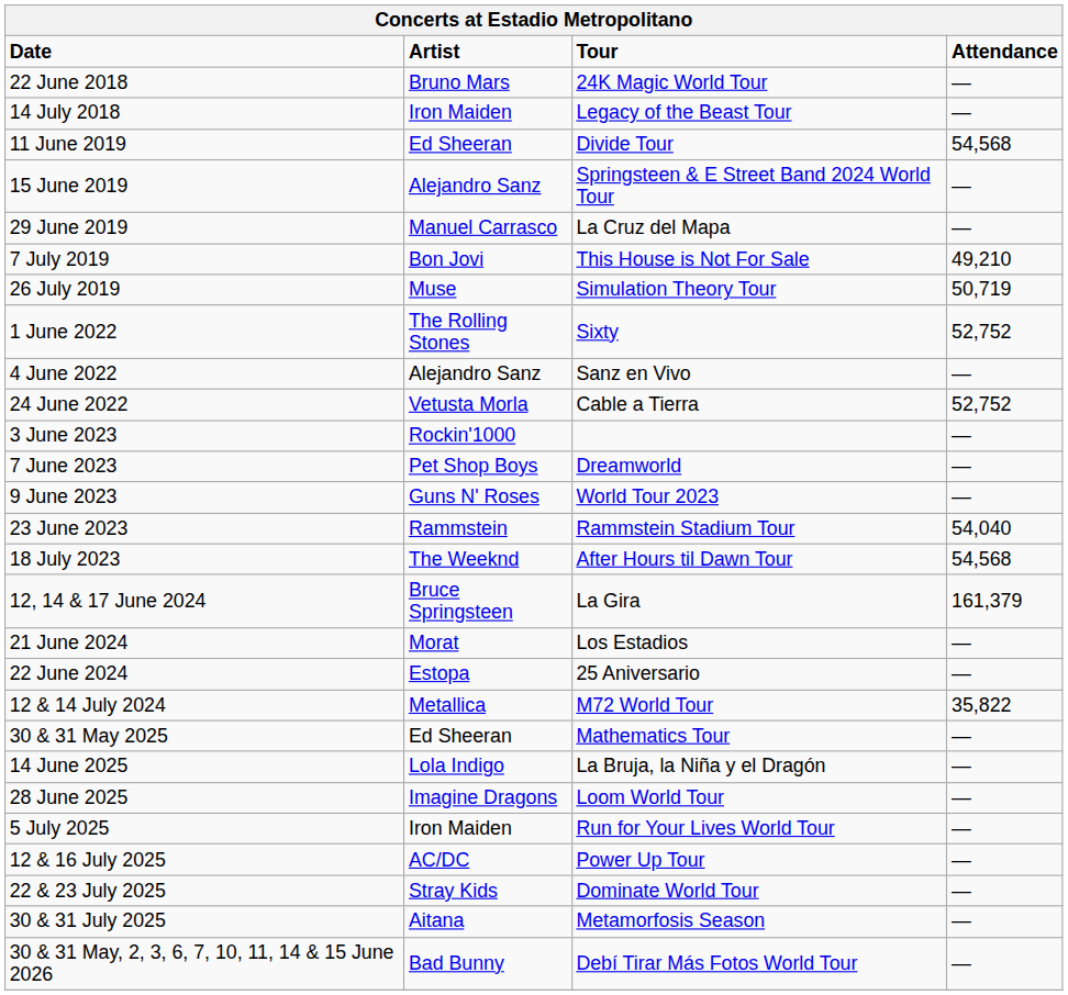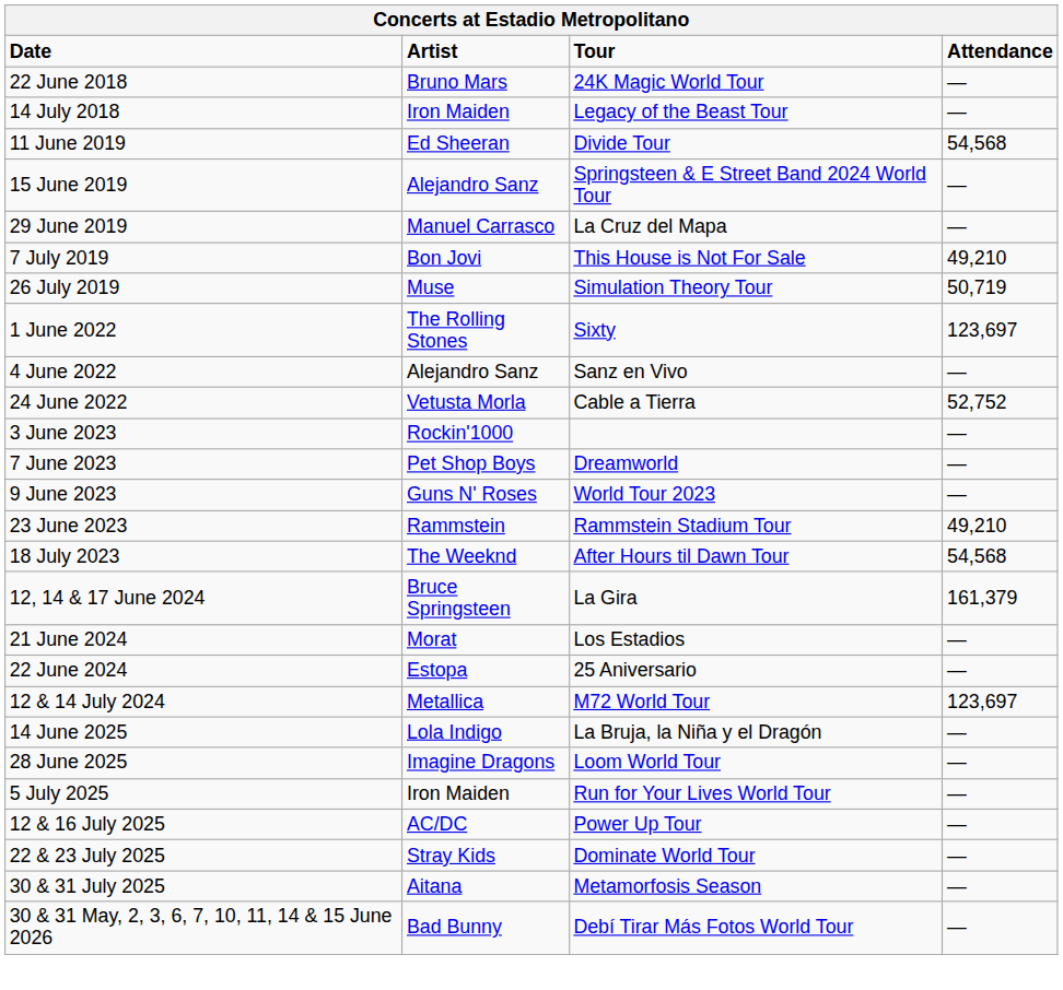1 June 2022 | Attendance: 52,752 -> 123,697
23 June 2023 | Attendance: 54,040 -> 49,210
12 & 14 July 2024 | Attendance: 35,822 -> 123,697
- row: 30 & 31 May 2025 | Ed Sheeran | Mathematics Tour | —
